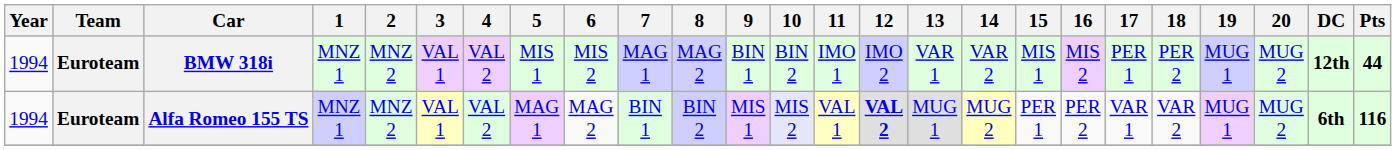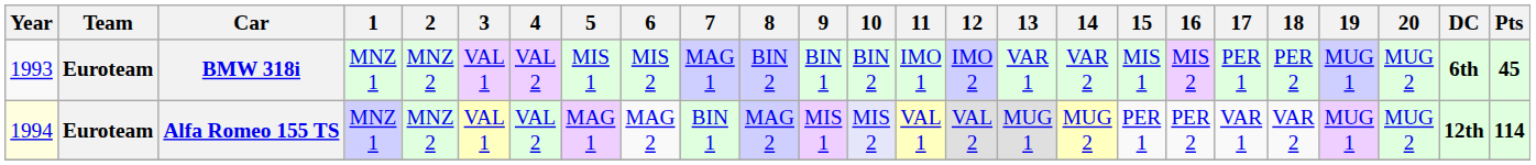BMW 318i | Year: 1994 -> 1993
BMW 318i | 8: MAG 2 -> BIN 2
BMW 318i | DC: 12th -> 6th
BMW 318i | Pts: 44 -> 45
Alfa Romeo 155 TS | Year: no background -> lightyellow background
Alfa Romeo 155 TS | 8: BIN 2 -> MAG 2
Alfa Romeo 155 TS | 12: bold -> normal
Alfa Romeo 155 TS | DC: 6th -> 12th
Alfa Romeo 155 TS | Pts: 116 -> 114
